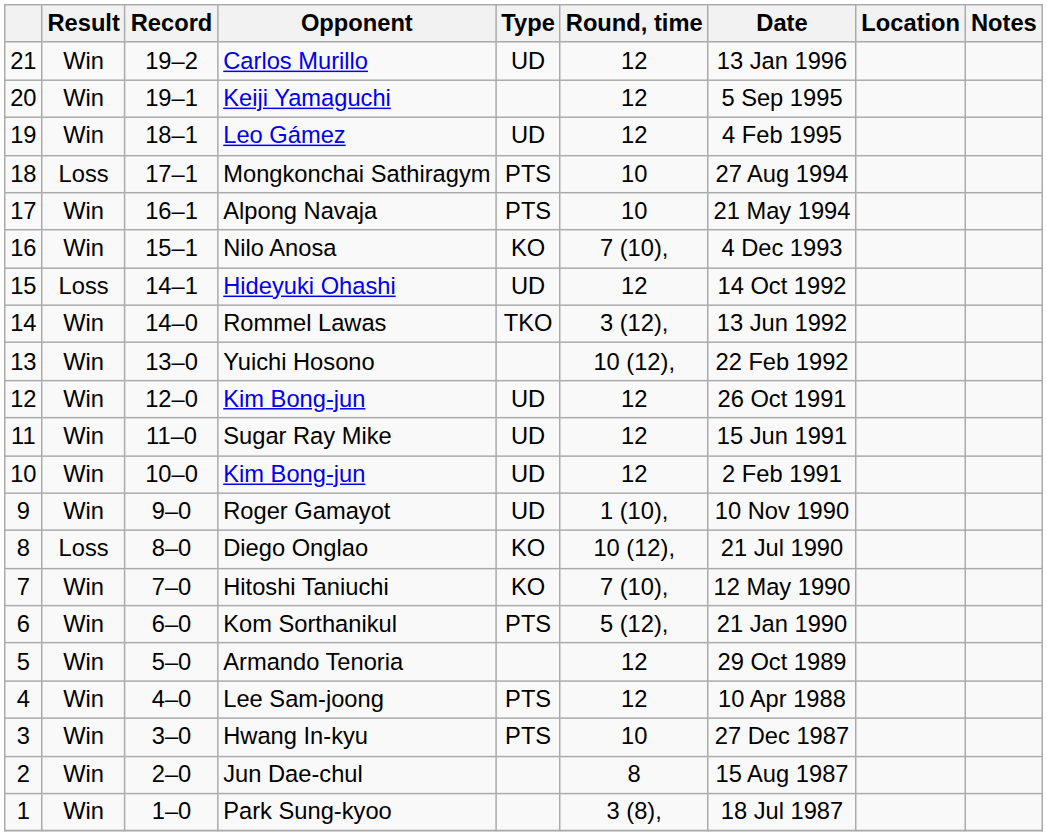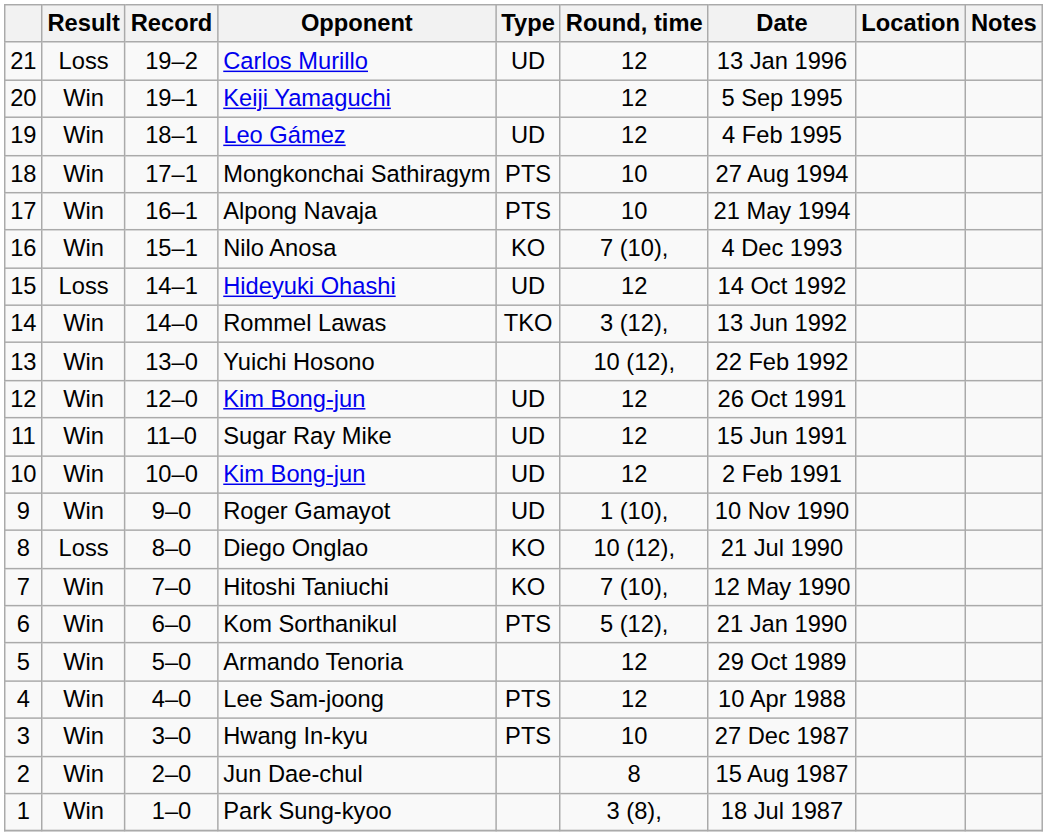Carlos Murillo | Result: Win -> Loss
Mongkonchai Sathiragym | Result: Loss -> Win
